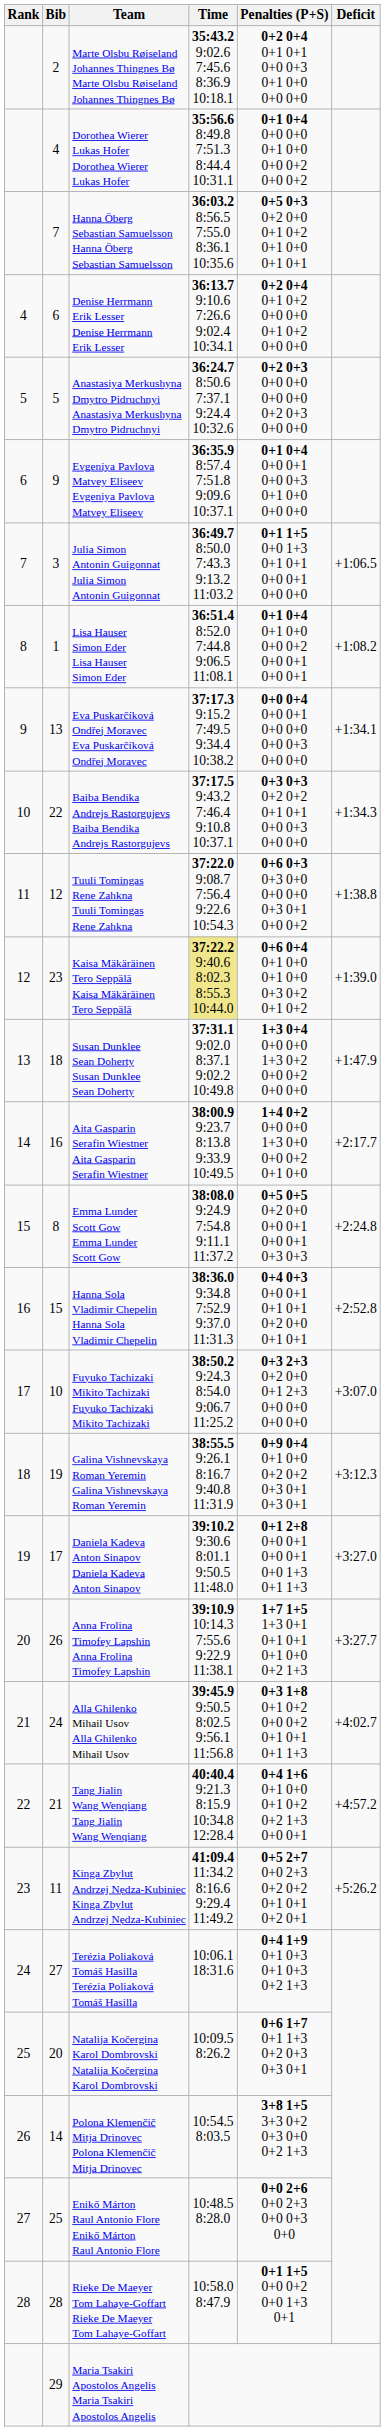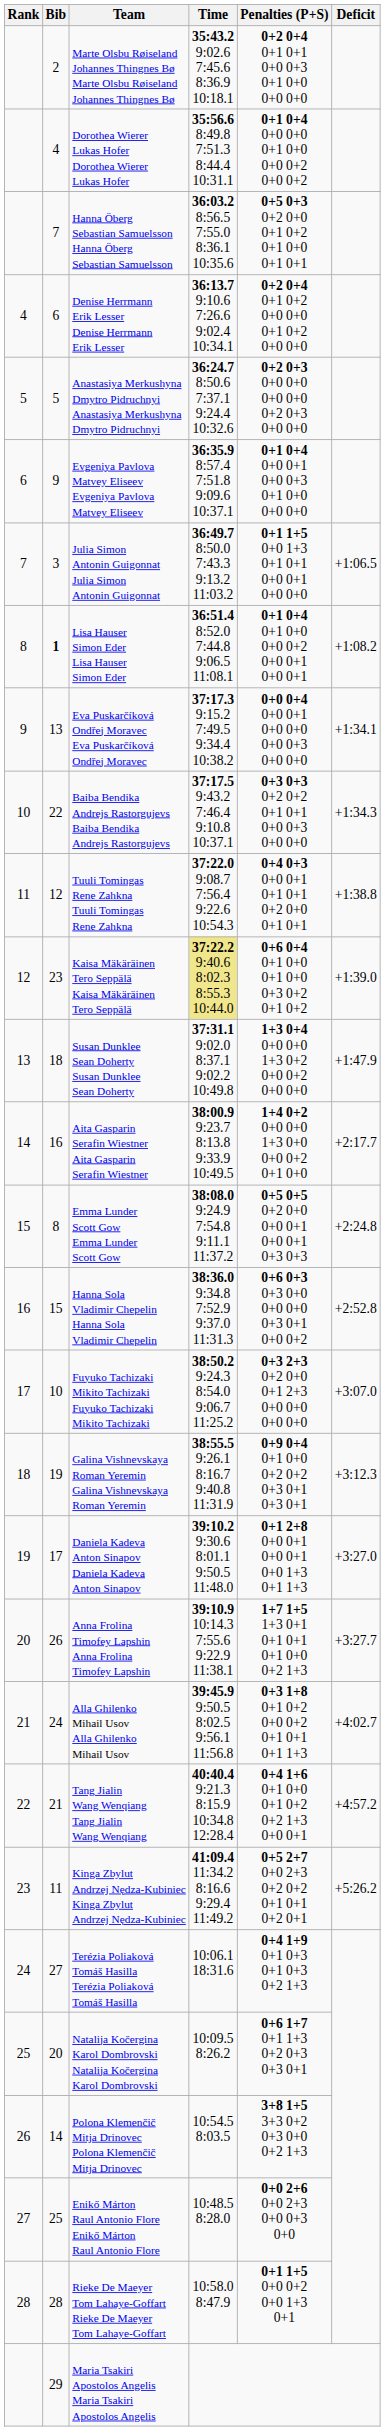Lisa Hauser Simon Eder Lisa Hauser Simon Eder | Bib: normal -> bold
Tuuli Tomingas Rene Zahkna Tuuli Tomingas Rene Zahkna | Penalties (P+S): 0+6 0+3 0+3 0+0 0+0 0+0 0+3 0+1 0+0 0+2 -> 0+4 0+3 0+0 0+1 0+1 0+1 0+2 0+0 0+1 0+1
Hanna Sola Vladimir Chepelin Hanna Sola Vladimir Chepelin | Penalties (P+S): 0+4 0+3 0+0 0+1 0+1 0+1 0+2 0+0 0+1 0+1 -> 0+6 0+3 0+3 0+0 0+0 0+0 0+3 0+1 0+0 0+2
